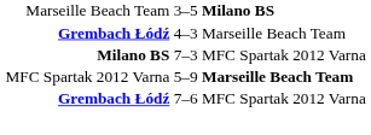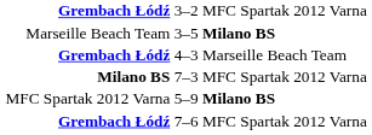+ row: Grembach Łódź | 3–2 | MFC Spartak 2012 Varna
5–9 | column 3: Marseille Beach Team -> Milano BS
